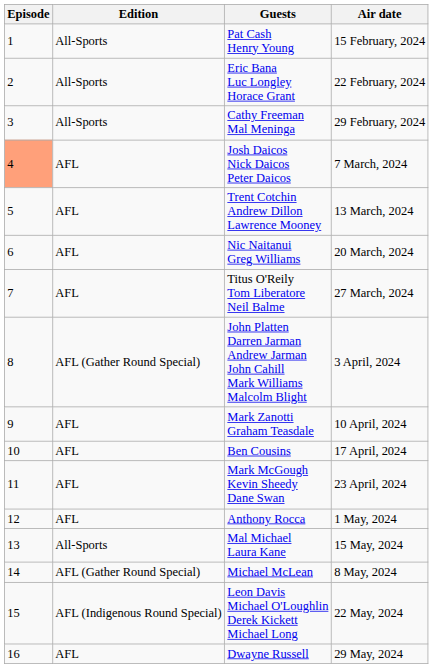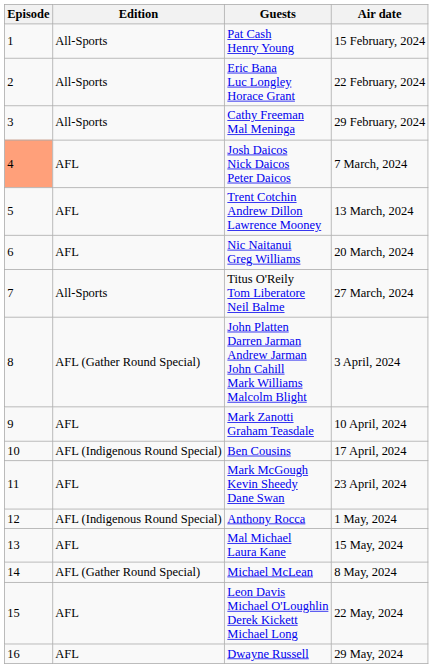Titus O'Reily Tom Liberatore Neil Balme | Edition: AFL -> All-Sports
Ben Cousins | Edition: AFL -> AFL (Indigenous Round Special)
Anthony Rocca | Edition: AFL -> AFL (Indigenous Round Special)
Mal Michael Laura Kane | Edition: All-Sports -> AFL
Leon Davis Michael O'Loughlin Derek Kickett Michael Long | Edition: AFL (Indigenous Round Special) -> AFL
